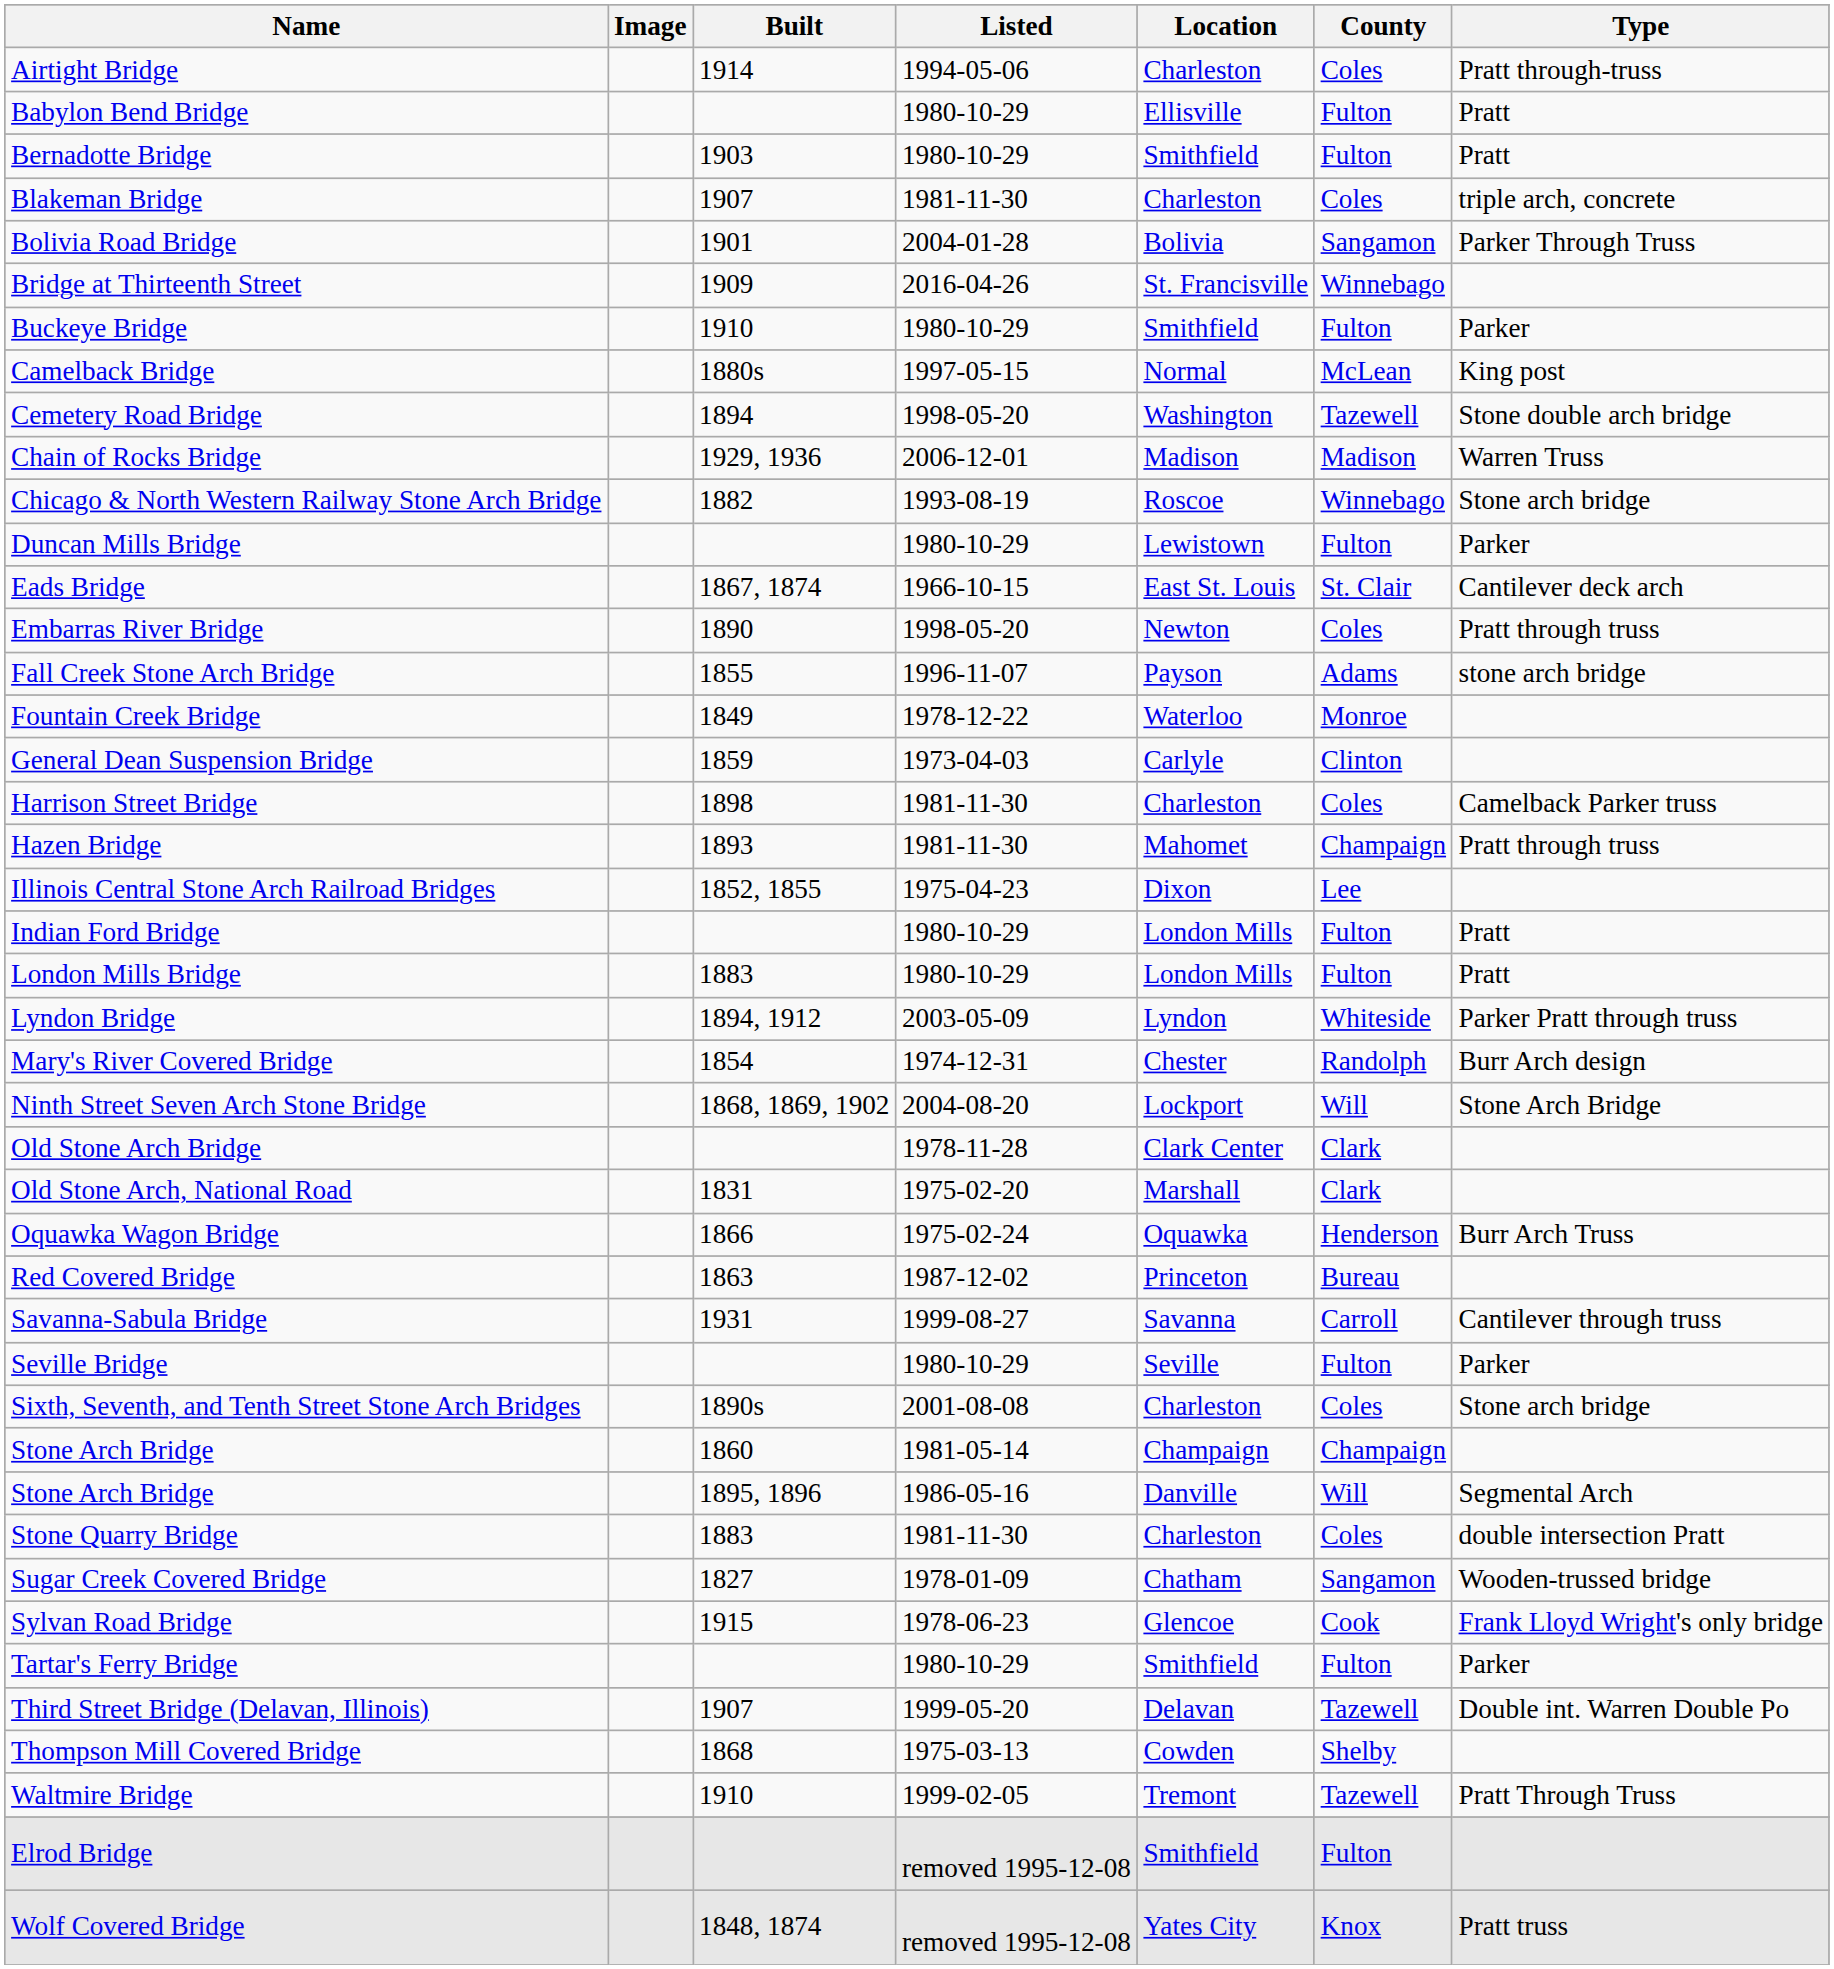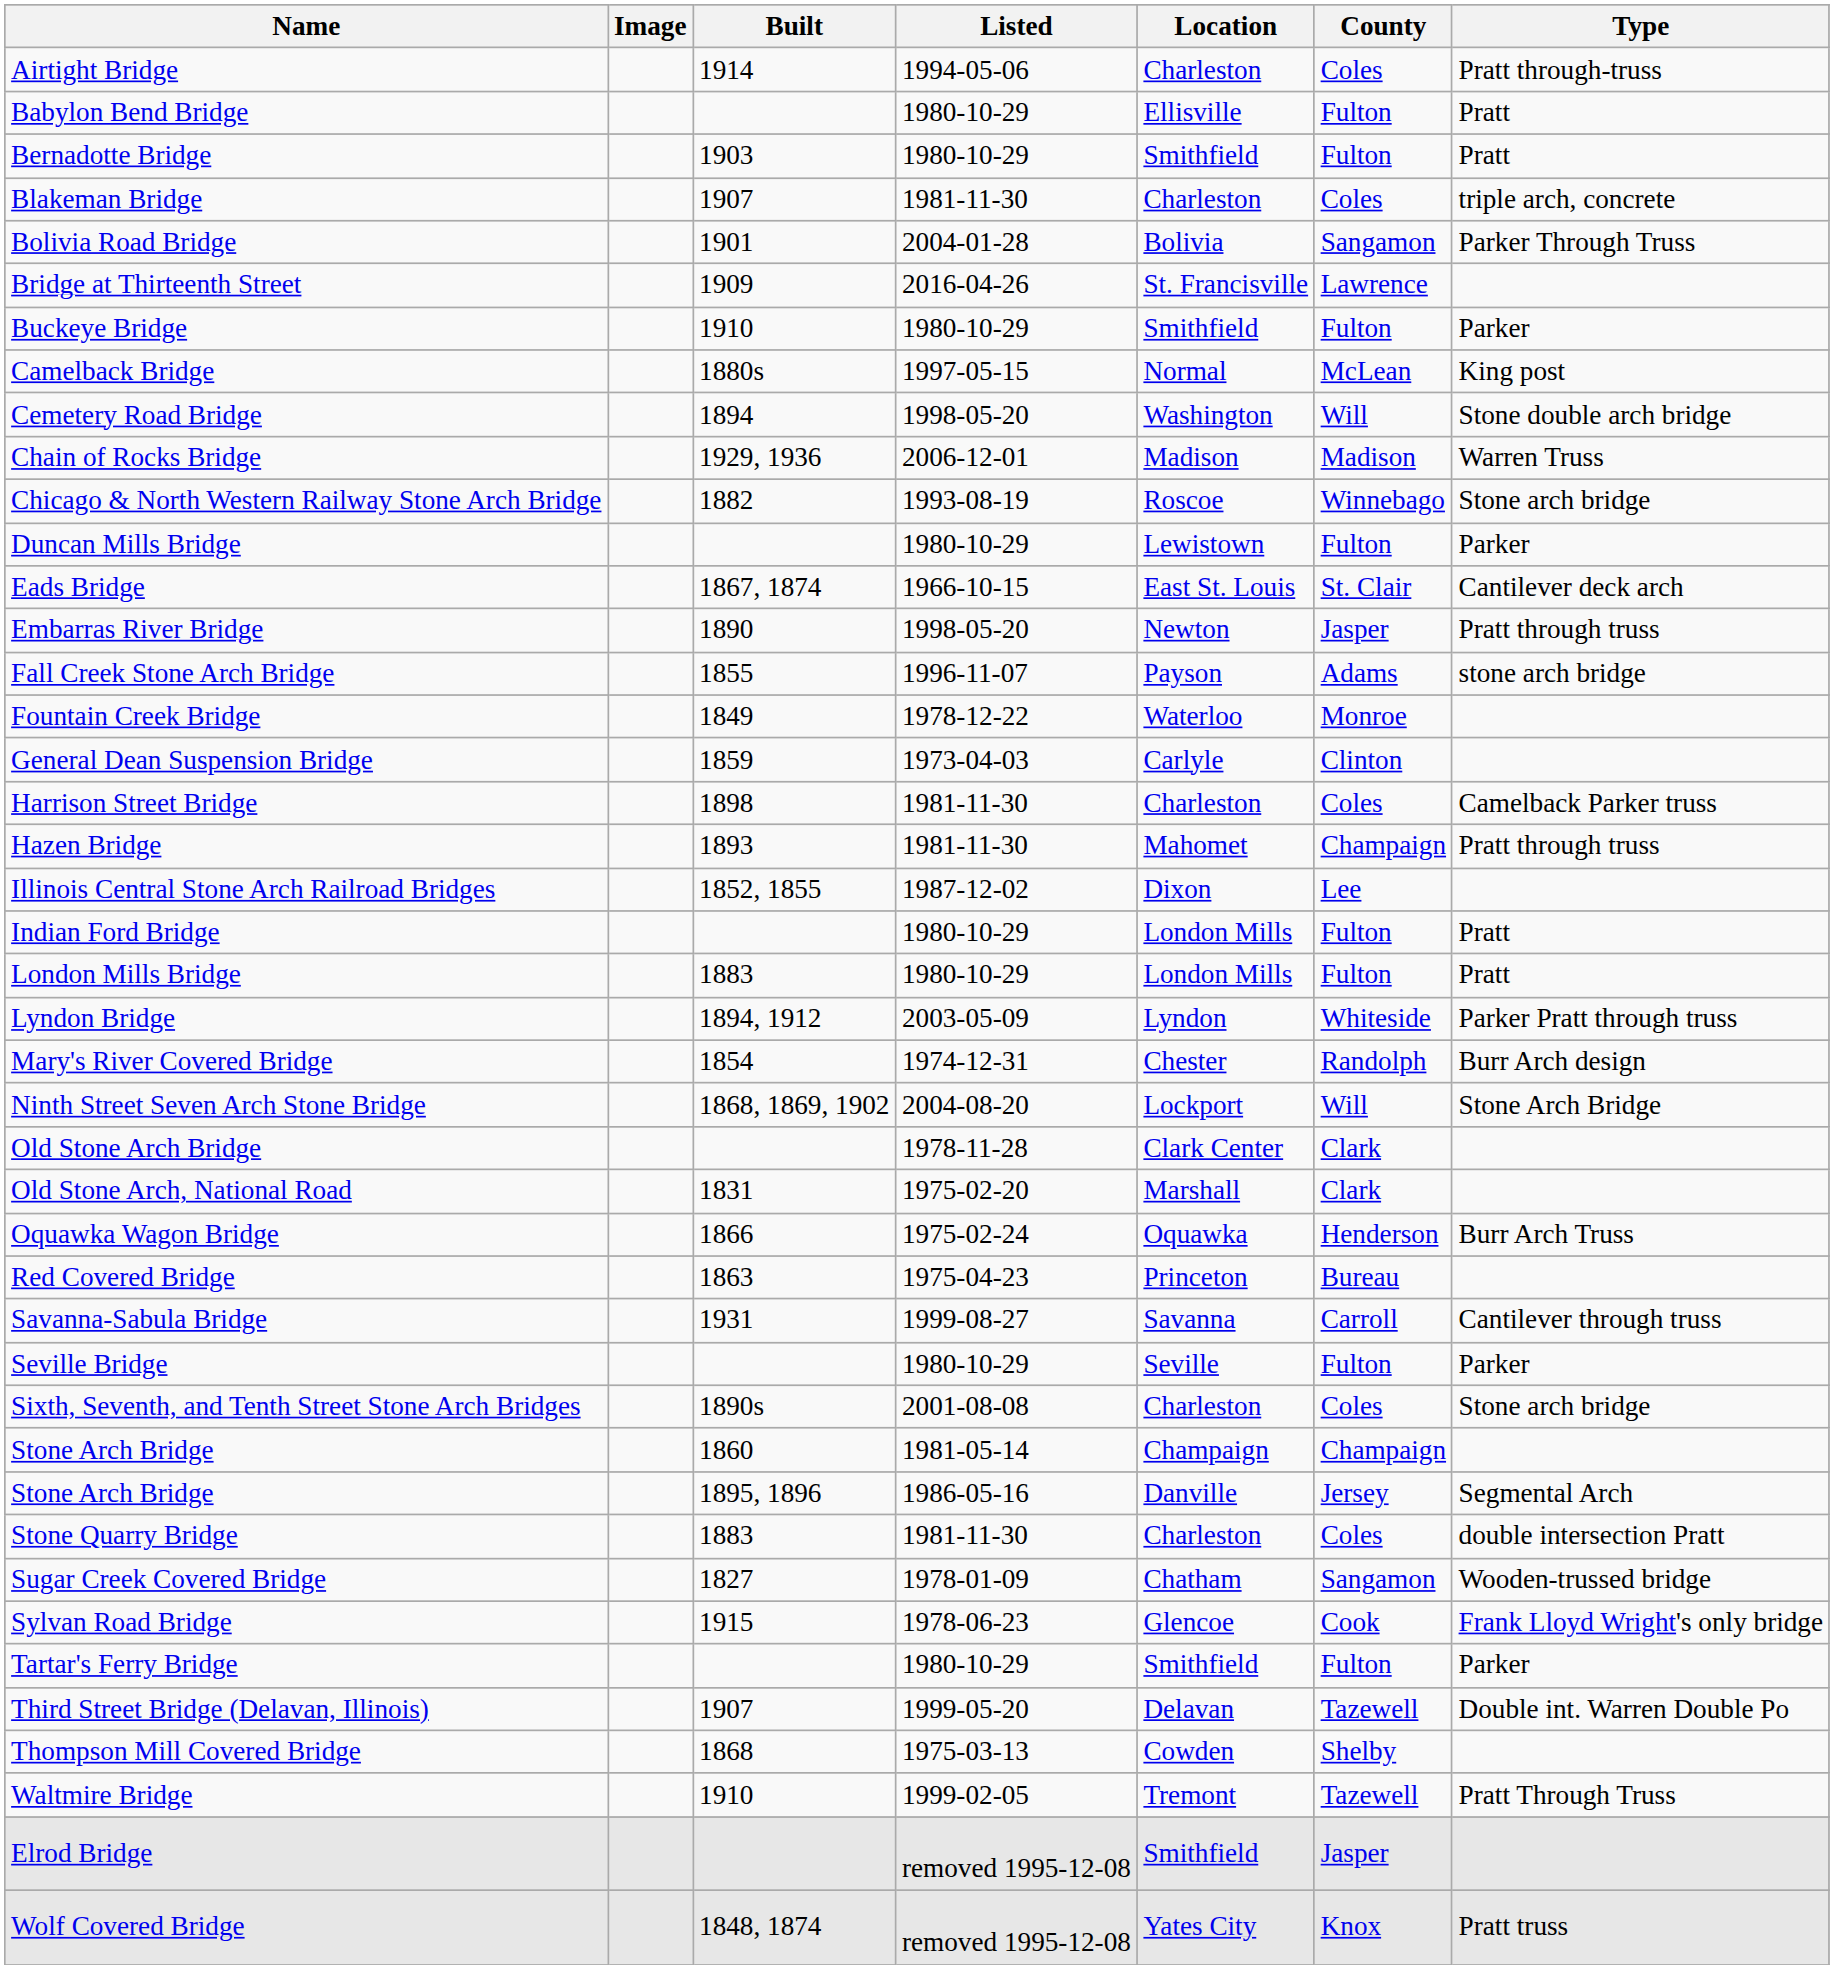Bridge at Thirteenth Street | County: Winnebago -> Lawrence
Cemetery Road Bridge | County: Tazewell -> Will
Embarras River Bridge | County: Coles -> Jasper
Illinois Central Stone Arch Railroad Bridges | Listed: 1975-04-23 -> 1987-12-02
Red Covered Bridge | Listed: 1987-12-02 -> 1975-04-23
Stone Arch Bridge / 1895, 1896 | County: Will -> Jersey
Elrod Bridge | County: Fulton -> Jasper
